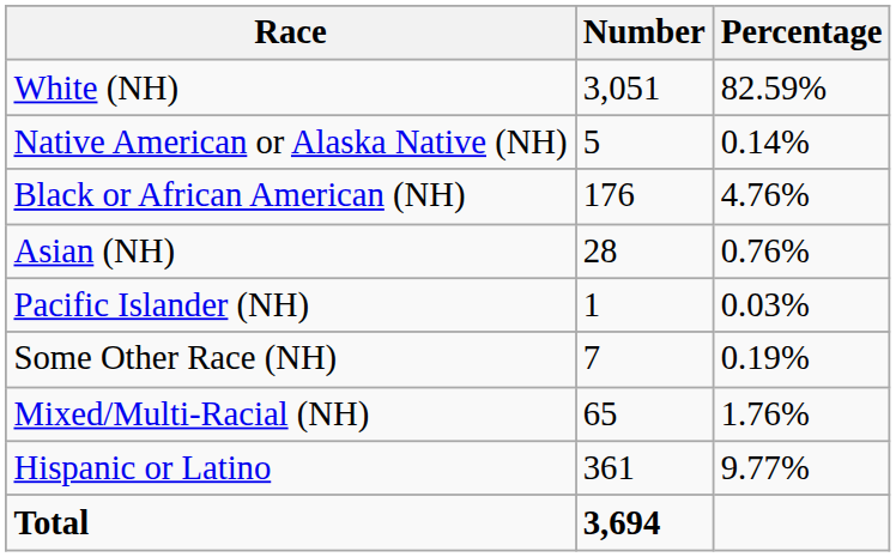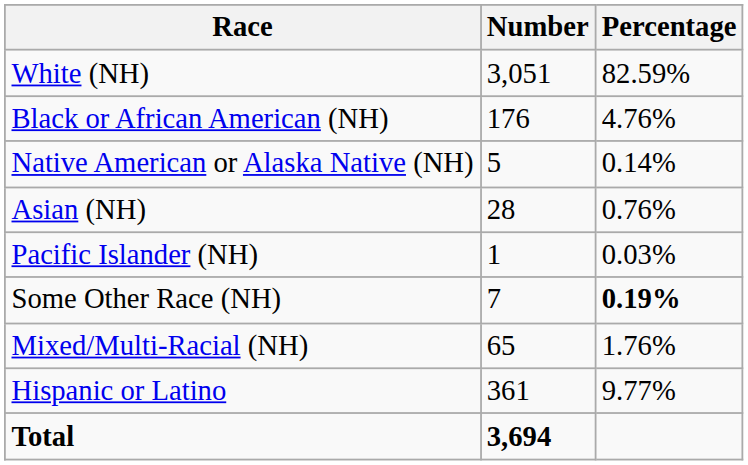rows swapped: Black or African American (NH) <-> Native American or Alaska Native (NH)
Some Other Race (NH) | Percentage: normal -> bold
